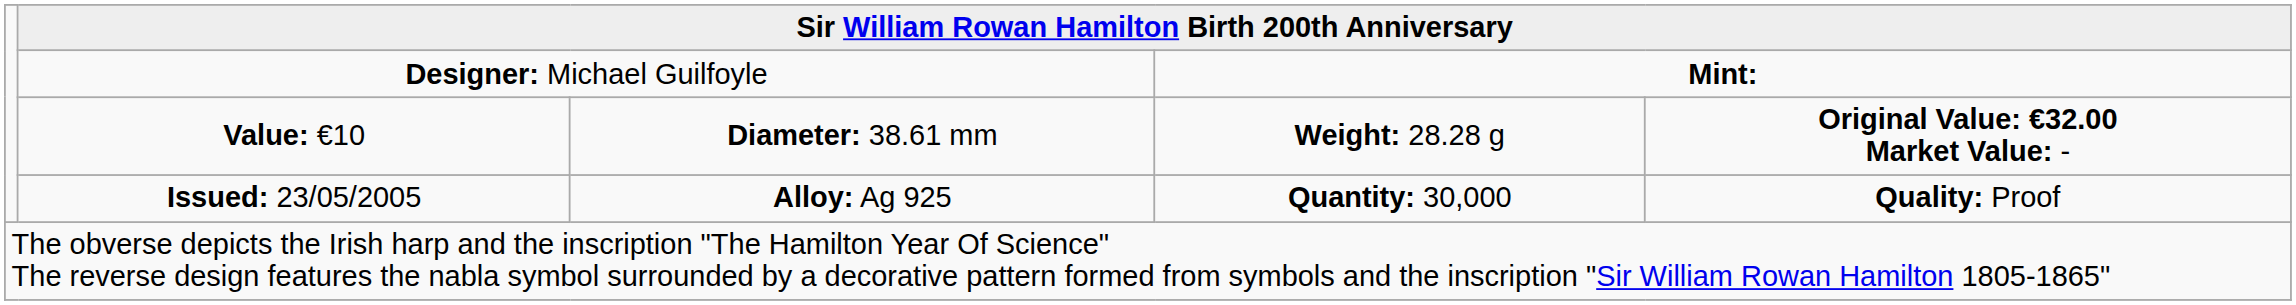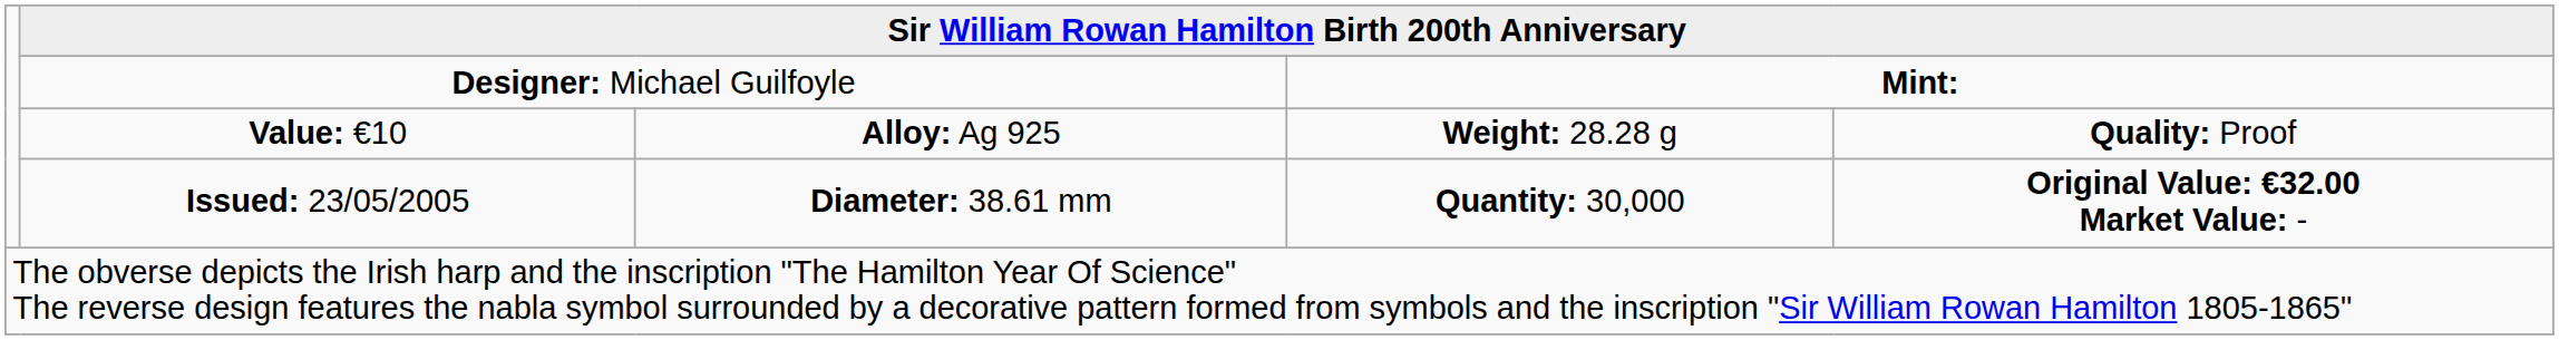Value: €10 | column 3: Diameter: 38.61 mm -> Alloy: Ag 925
Value: €10 | column 5: Original Value: €32.00 Market Value: - -> Quality: Proof
Issued: 23/05/2005 | column 3: Alloy: Ag 925 -> Diameter: 38.61 mm
Issued: 23/05/2005 | column 5: Quality: Proof -> Original Value: €32.00 Market Value: -
